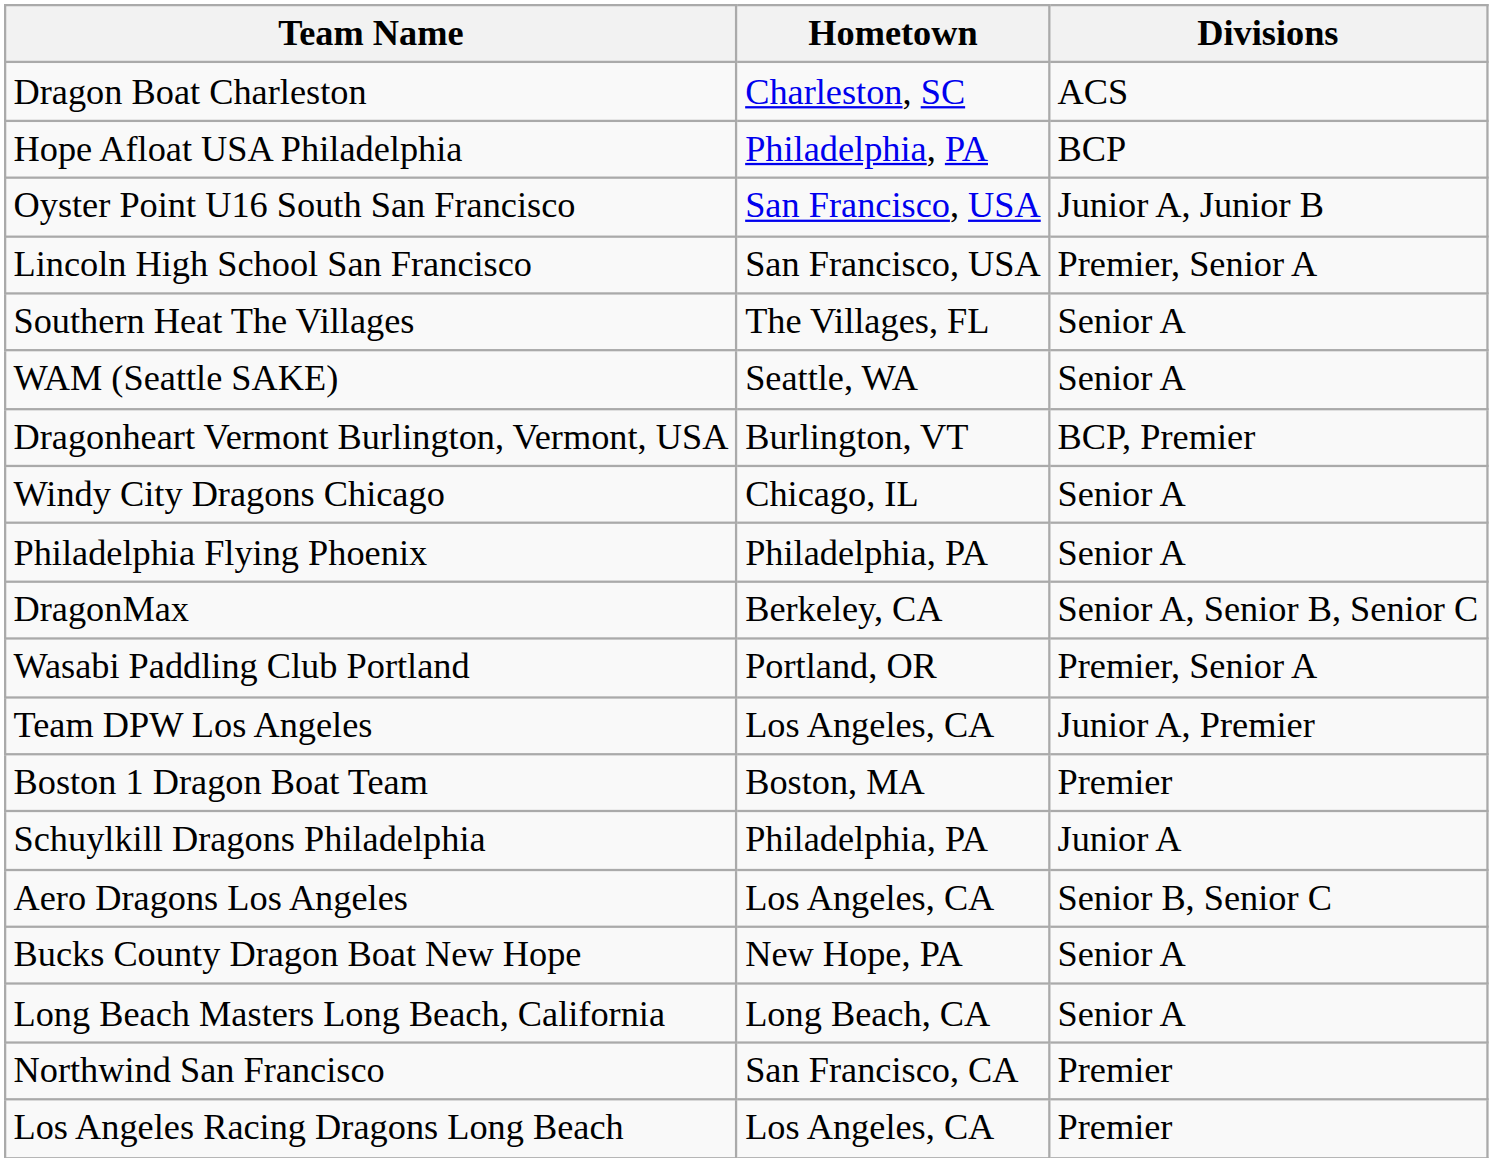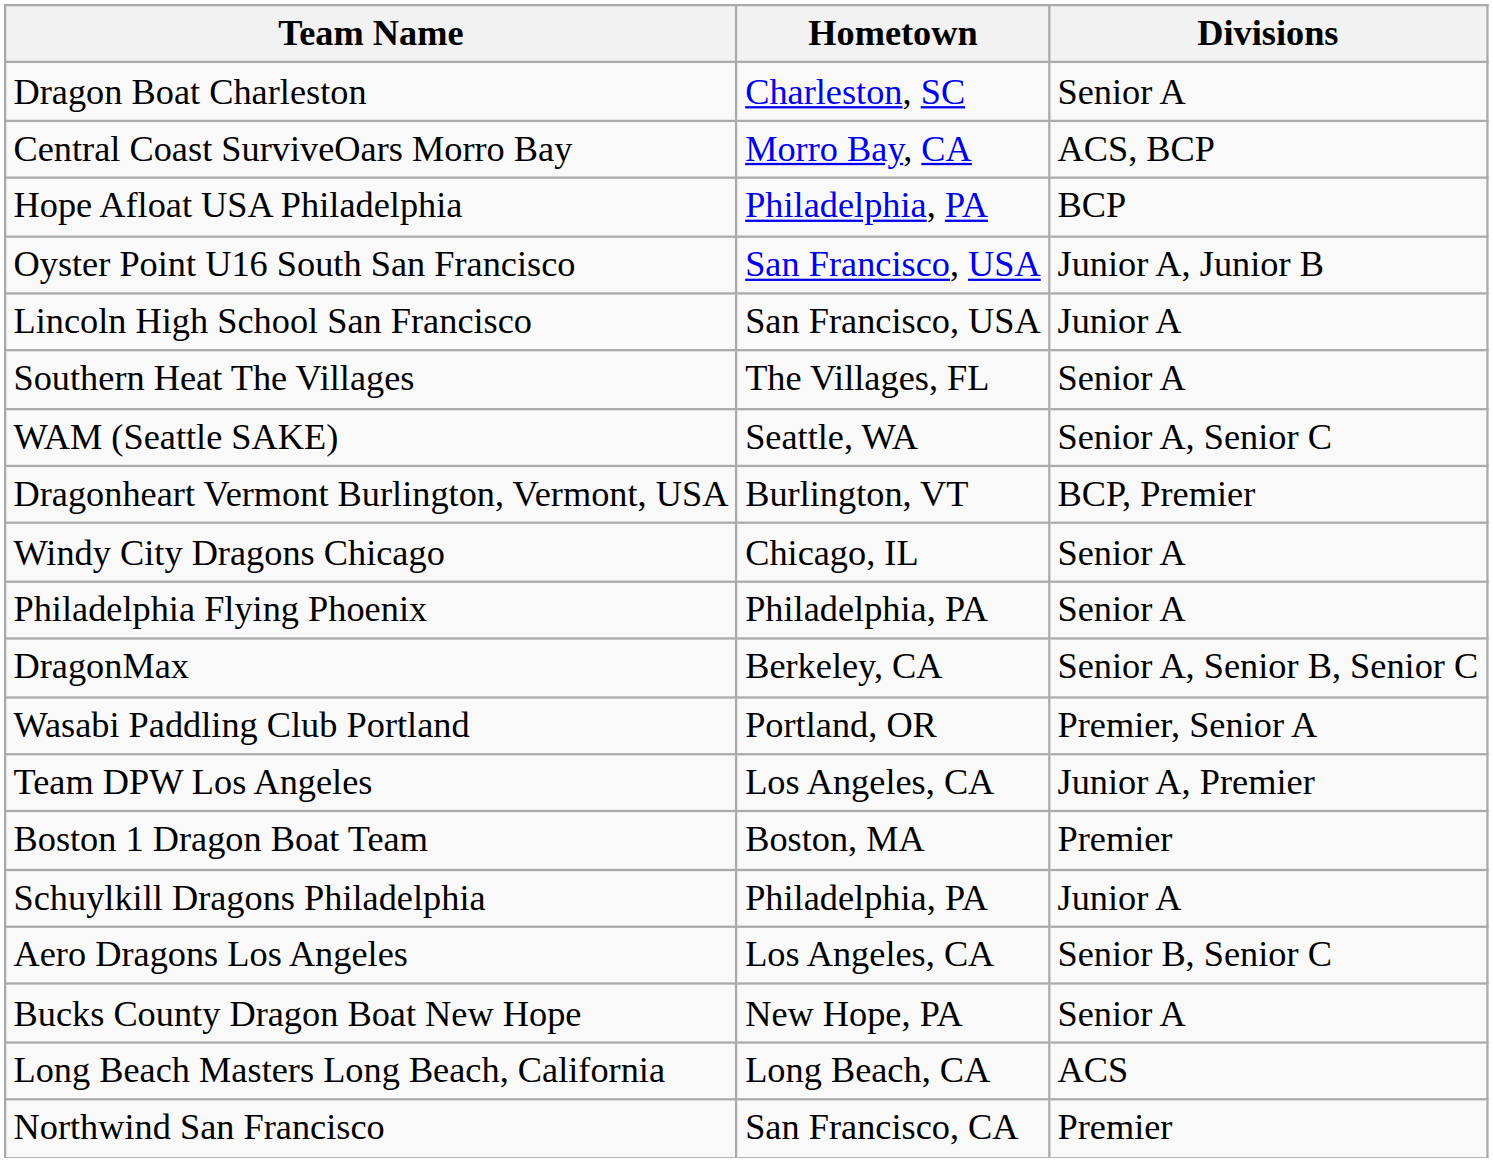Dragon Boat Charleston | Divisions: ACS -> Senior A
+ row: Central Coast SurviveOars Morro Bay | Morro Bay, CA | ACS, BCP
Lincoln High School San Francisco | Divisions: Premier, Senior A -> Junior A
WAM (Seattle SAKE) | Divisions: Senior A -> Senior A, Senior C
Long Beach Masters Long Beach, California | Divisions: Senior A -> ACS
- row: Los Angeles Racing Dragons Long Beach | Los Angeles, CA | Premier
